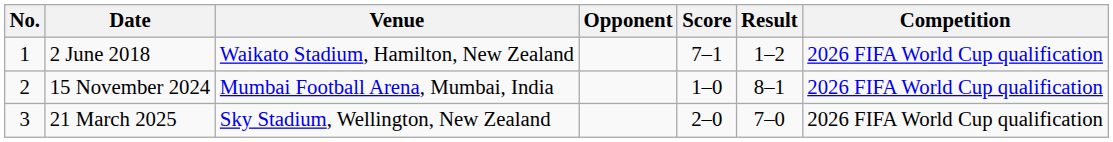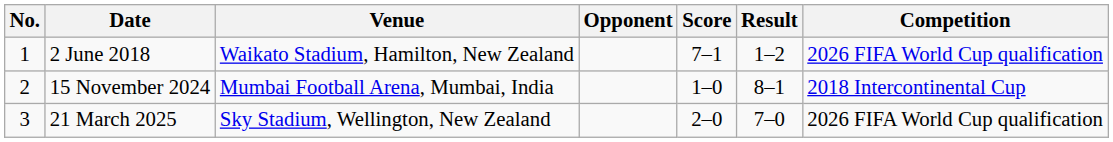15 November 2024 | Competition: 2026 FIFA World Cup qualification -> 2018 Intercontinental Cup
